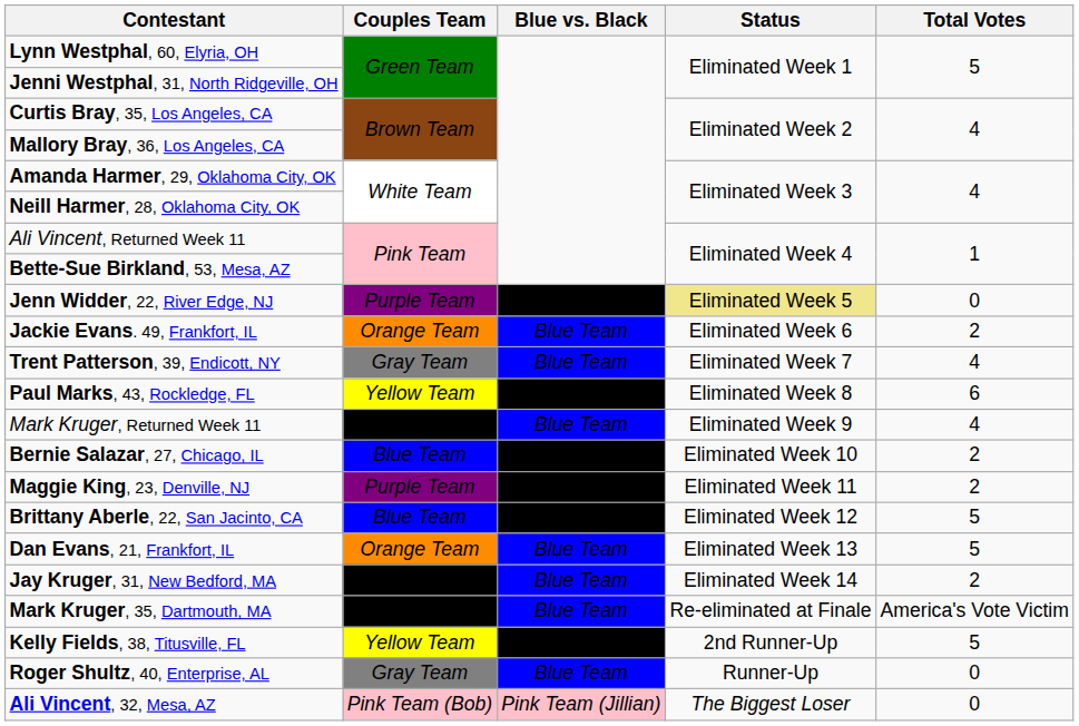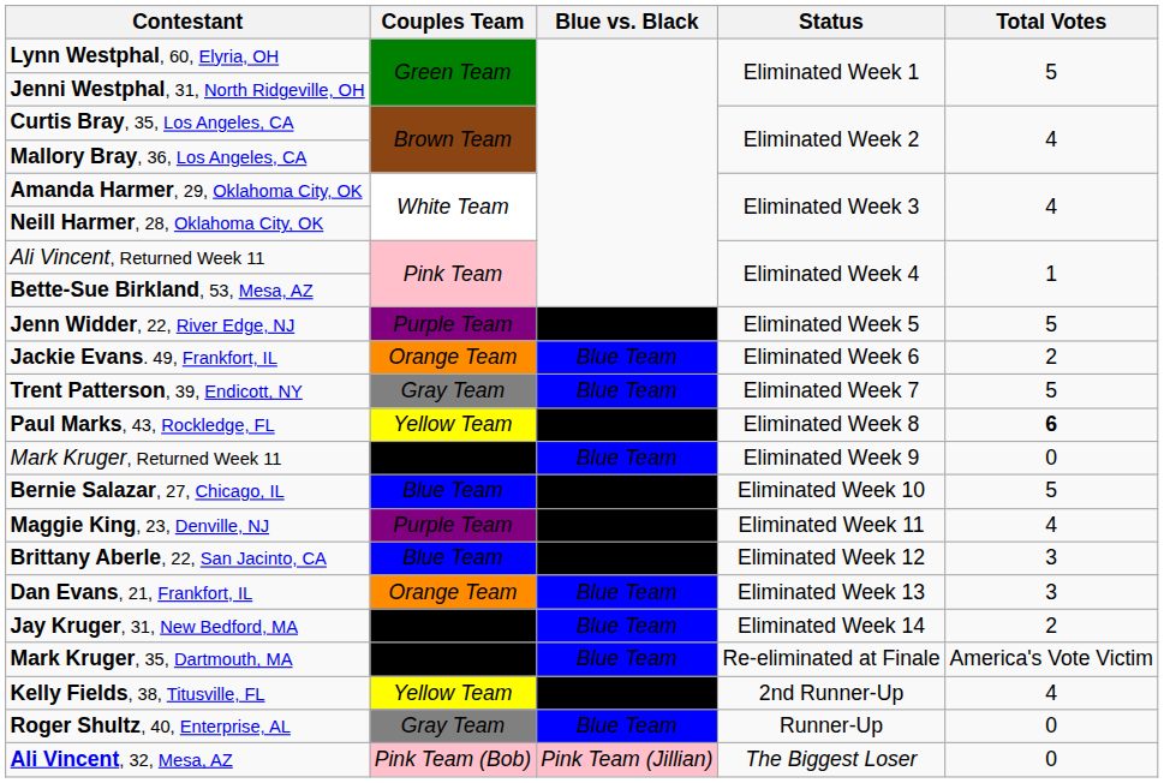Jenn Widder, 22, River Edge, NJ | Status: khaki background -> no background
Jenn Widder, 22, River Edge, NJ | Total Votes: 0 -> 5
Trent Patterson, 39, Endicott, NY | Total Votes: 4 -> 5
Paul Marks, 43, Rockledge, FL | Total Votes: normal -> bold
Mark Kruger, Returned Week 11 | Total Votes: 4 -> 0
Bernie Salazar, 27, Chicago, IL | Total Votes: 2 -> 5
Maggie King, 23, Denville, NJ | Total Votes: 2 -> 4
Brittany Aberle, 22, San Jacinto, CA | Total Votes: 5 -> 3
Dan Evans, 21, Frankfort, IL | Total Votes: 5 -> 3
Kelly Fields, 38, Titusville, FL | Total Votes: 5 -> 4
